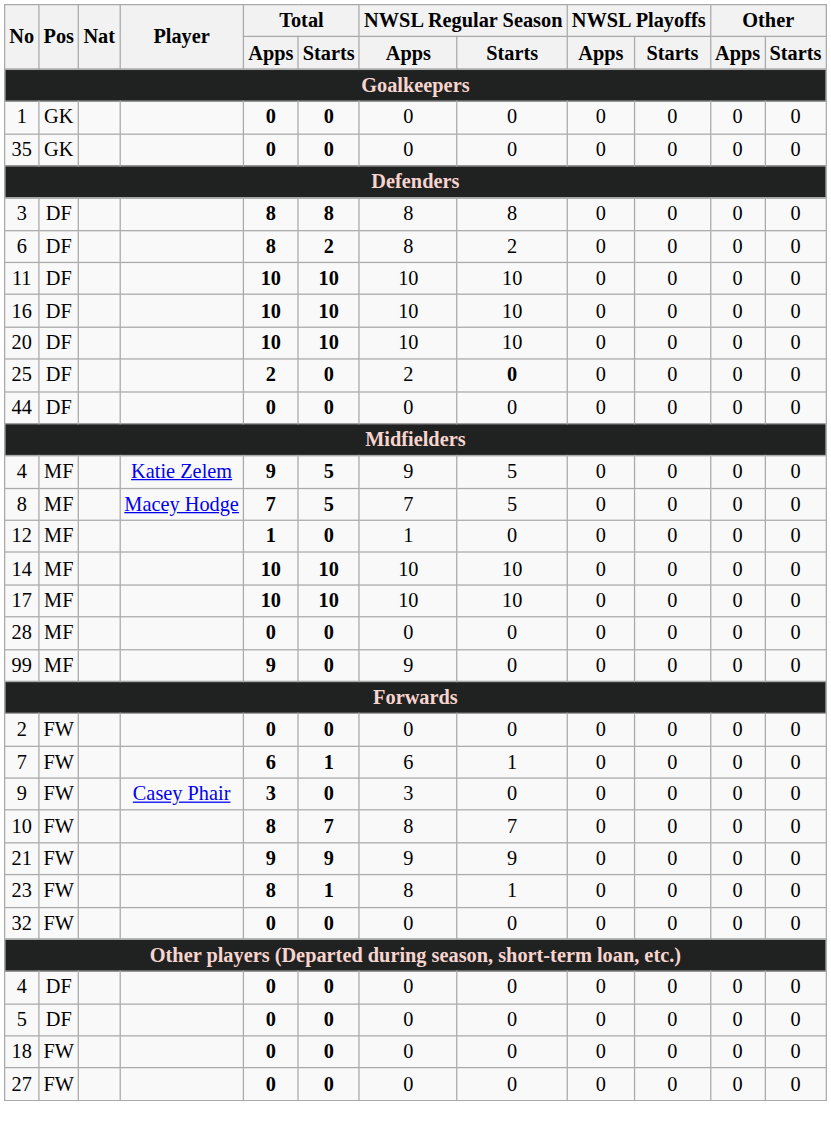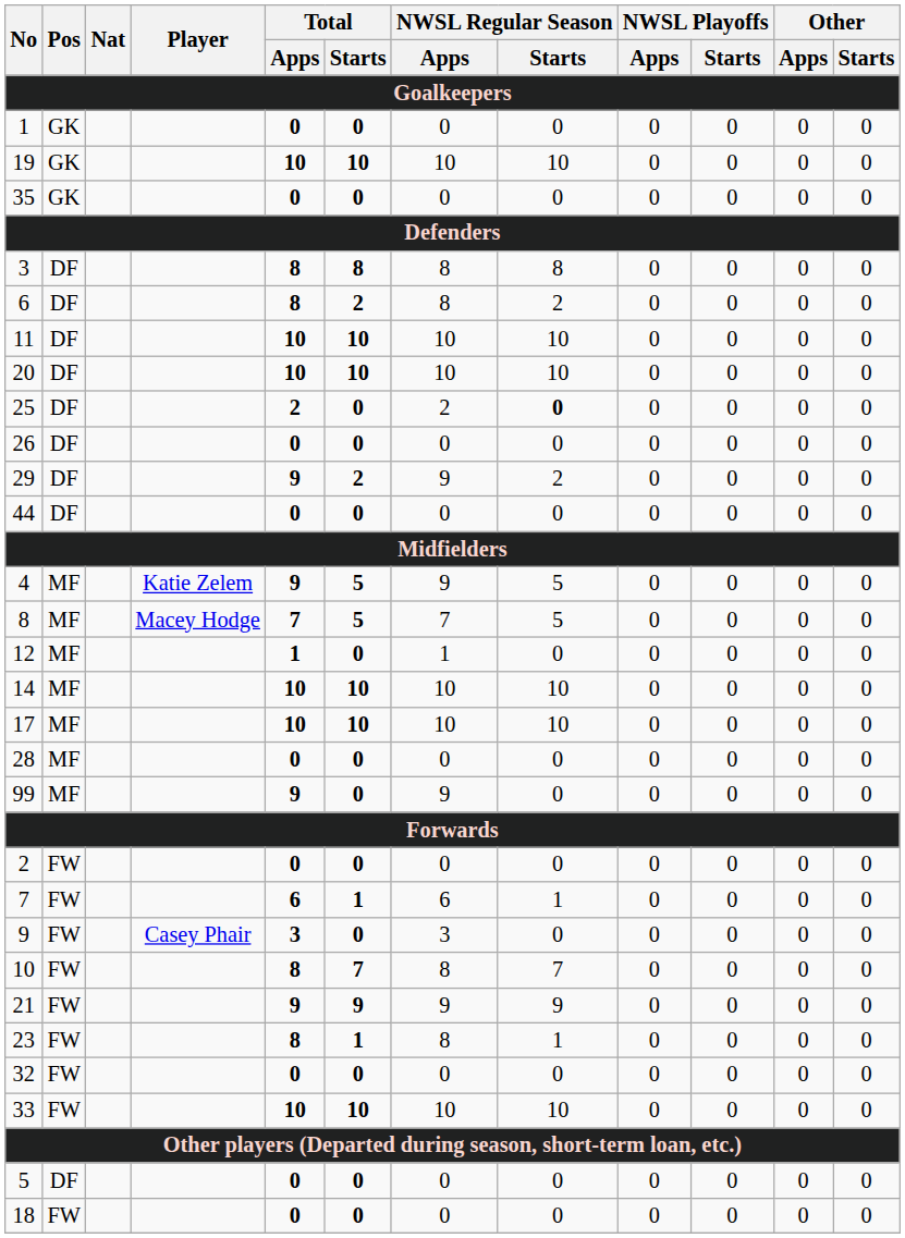+ row: 19 | GK | 10 | 10 | 10 | 10 | 0 | 0 | 0 | 0
- row: 16 | DF | 10 | 10 | 10 | 10 | 0 | 0 | 0 | 0
+ row: 26 | DF | 0 | 0 | 0 | 0 | 0 | 0 | 0 | 0
+ row: 29 | DF | 9 | 2 | 9 | 2 | 0 | 0 | 0 | 0
+ row: 33 | FW | 10 | 10 | 10 | 10 | 0 | 0 | 0 | 0
- row: 4 | DF | 0 | 0 | 0 | 0 | 0 | 0 | 0 | 0
- row: 27 | FW | 0 | 0 | 0 | 0 | 0 | 0 | 0 | 0
